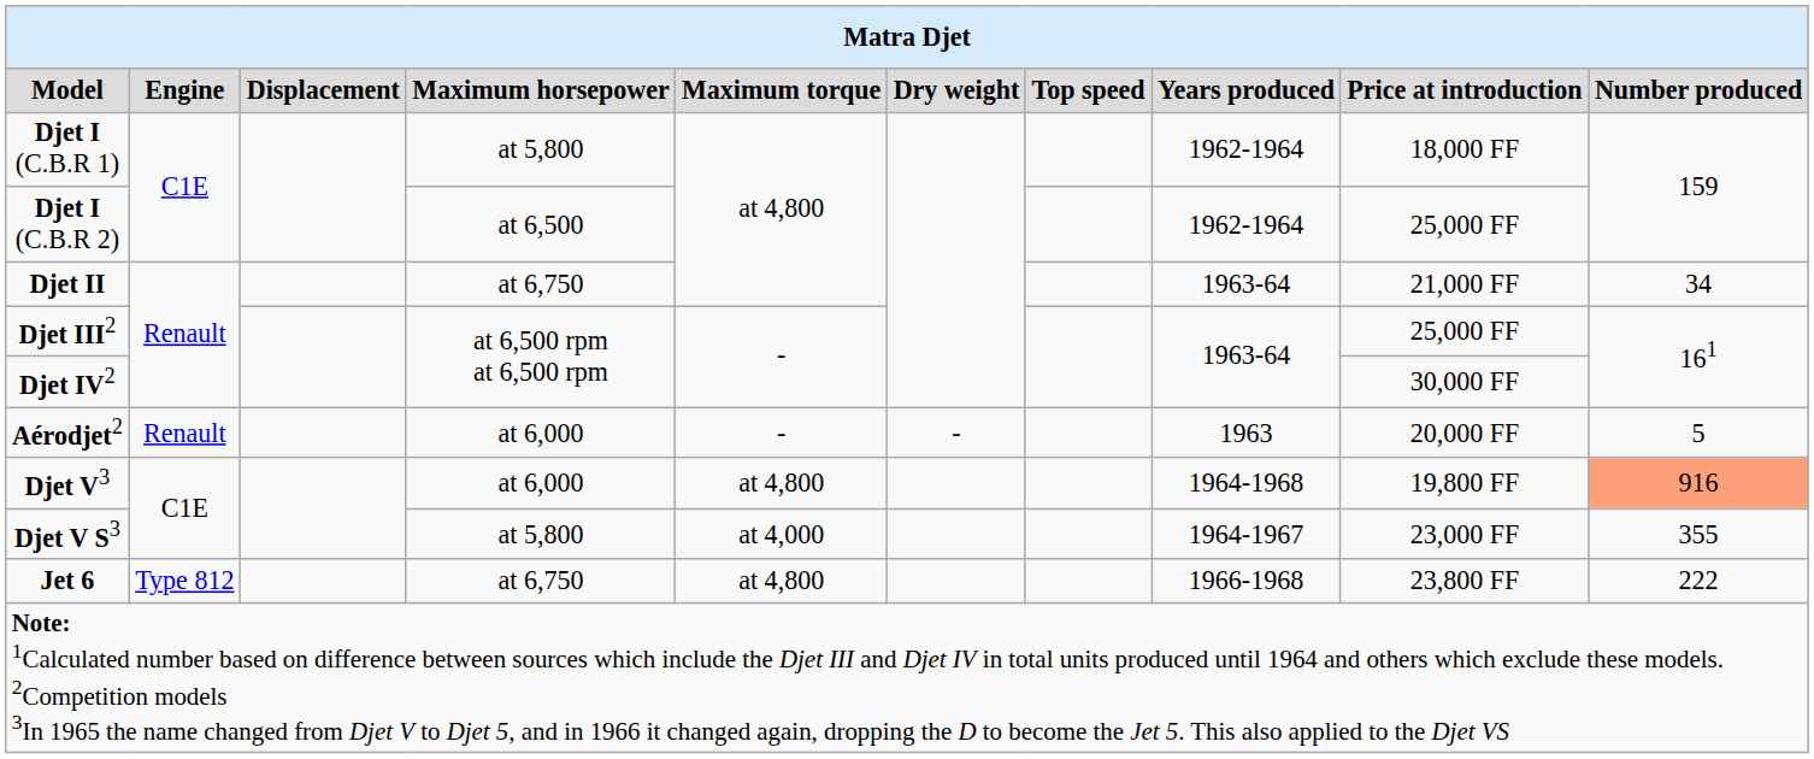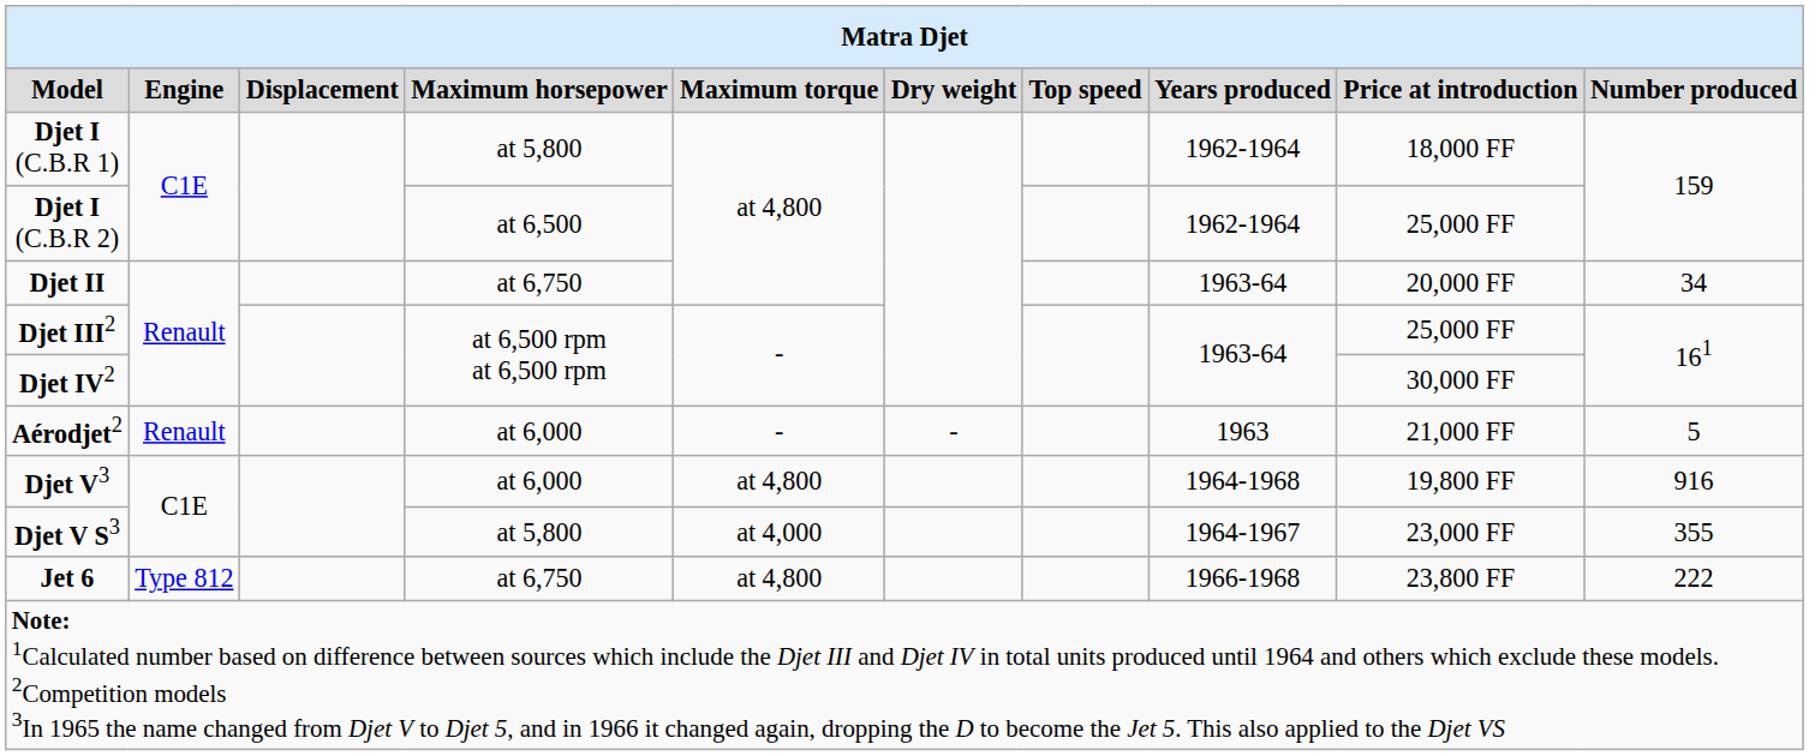Djet II | column 9: 21,000 FF -> 20,000 FF
Aérodjet2 | column 9: 20,000 FF -> 21,000 FF
Djet V3 | column 10: lightsalmon background -> no background
